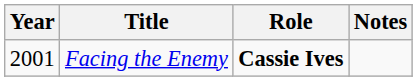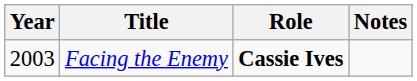Facing the Enemy | Year: 2001 -> 2003
